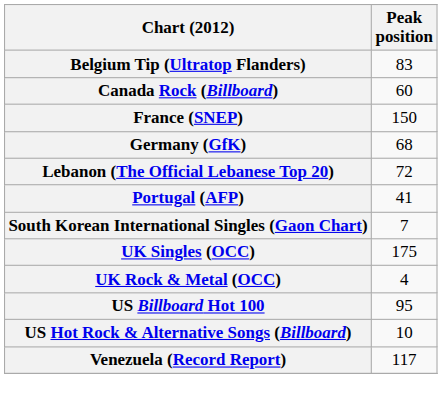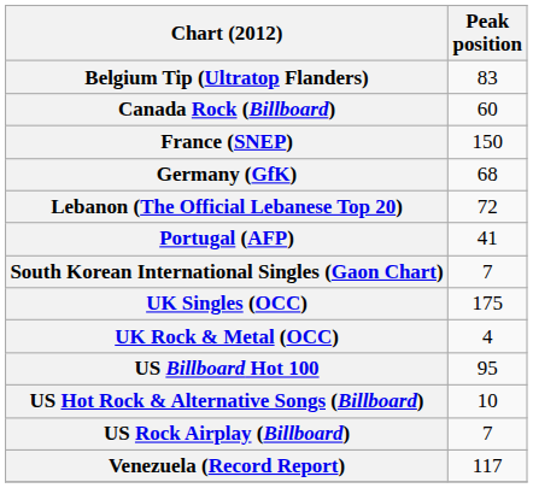+ row: US Rock Airplay (Billboard) | 7
